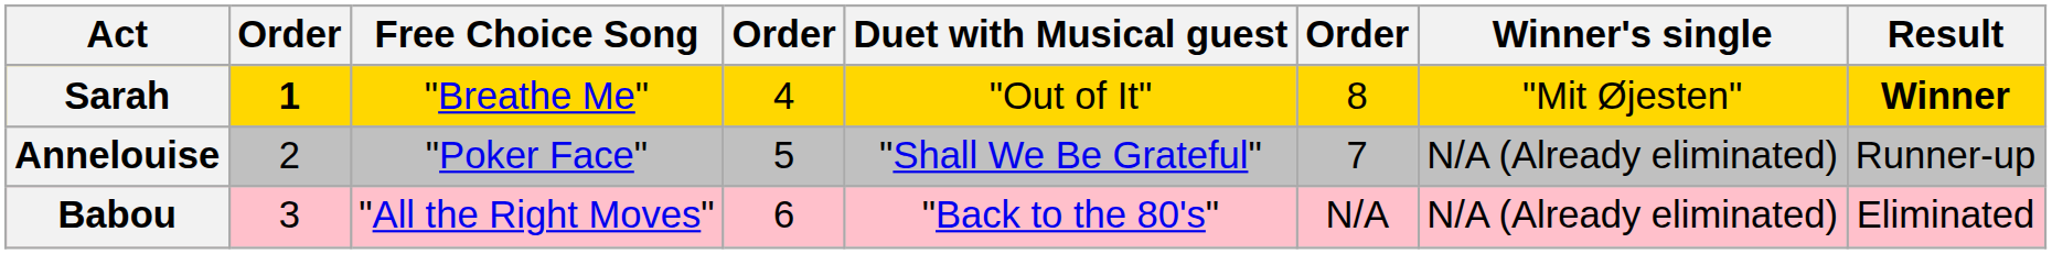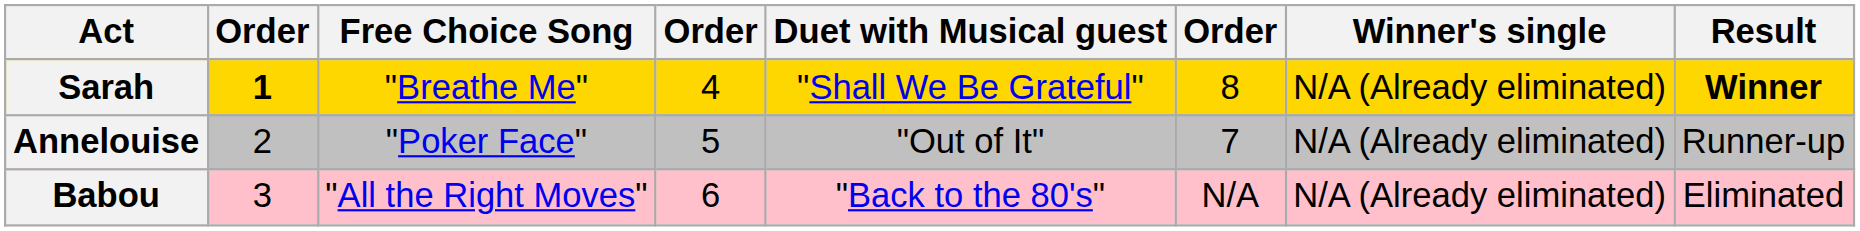Sarah | Duet with Musical guest: "Out of It" -> "Shall We Be Grateful"
Sarah | Winner's single: "Mit Øjesten" -> N/A (Already eliminated)
Annelouise | Duet with Musical guest: "Shall We Be Grateful" -> "Out of It"
